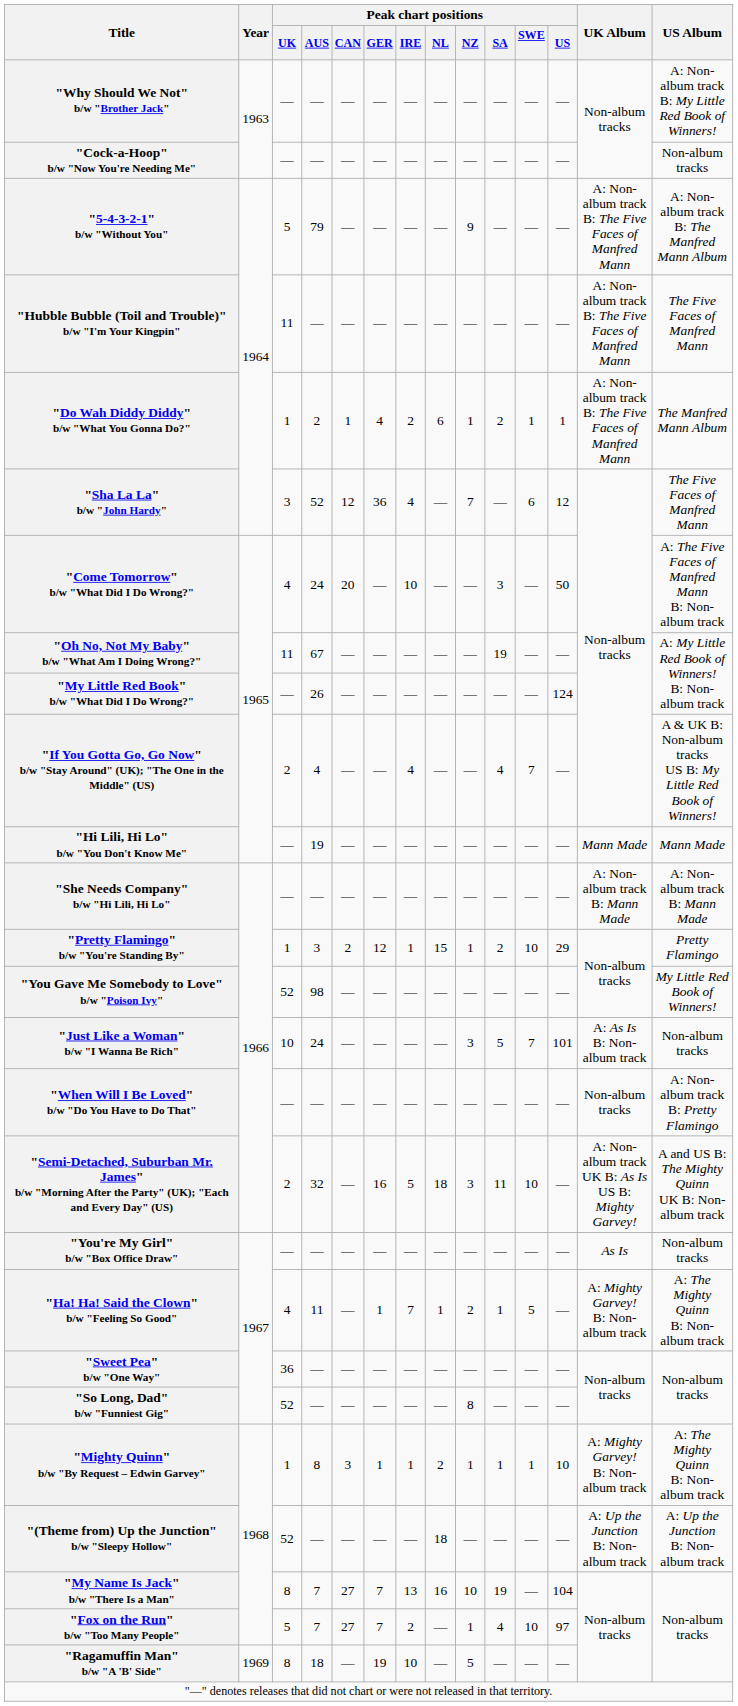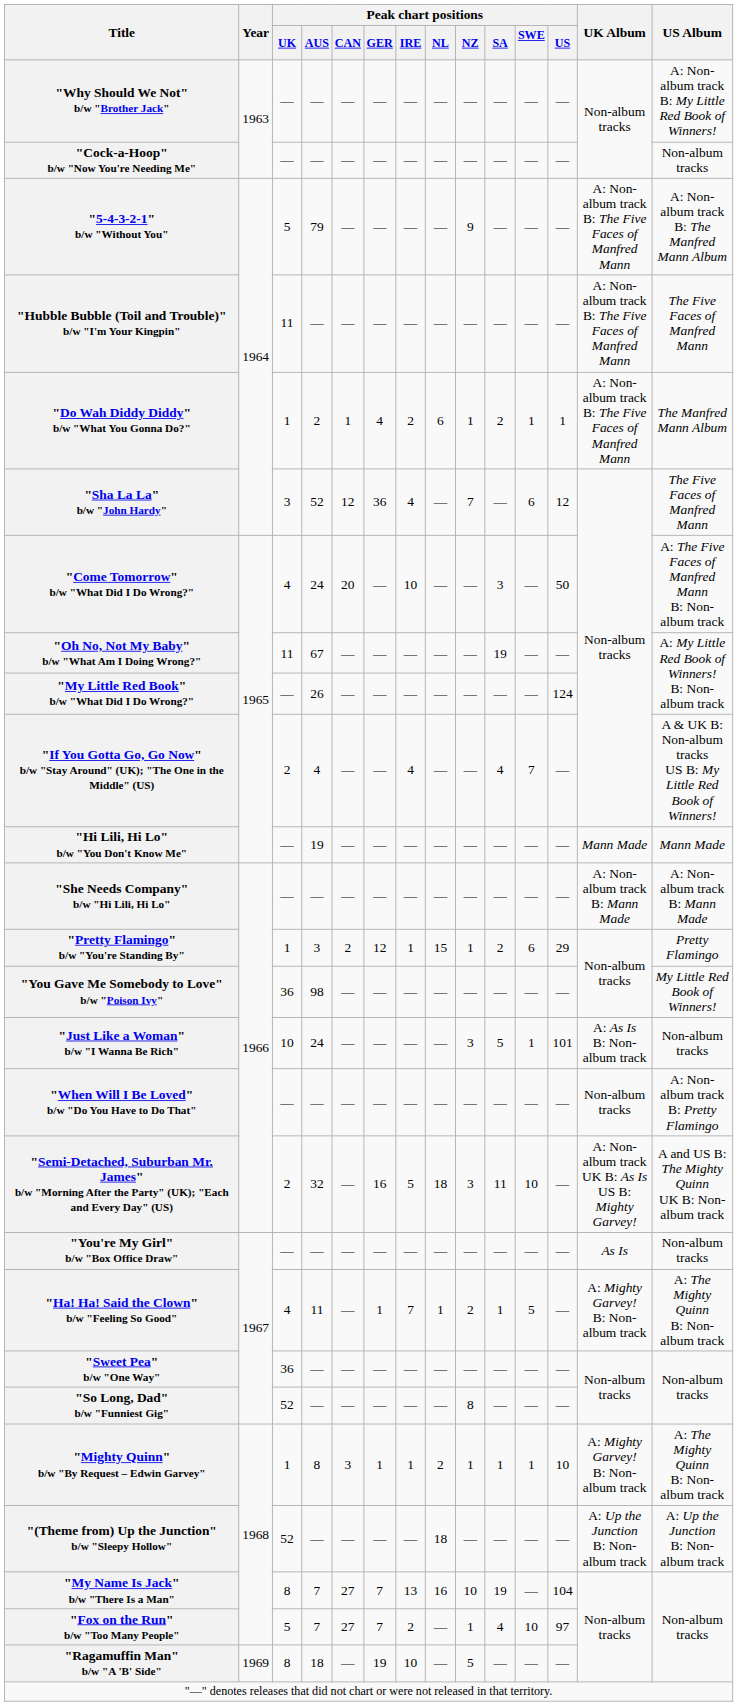"Pretty Flamingo" b/w "You're Standing By" | Peak chart positions / SWE: 10 -> 6
"You Gave Me Somebody to Love" b/w "Poison Ivy" | Peak chart positions / UK: 52 -> 36
"Just Like a Woman" b/w "I Wanna Be Rich" | Peak chart positions / SWE: 7 -> 1
